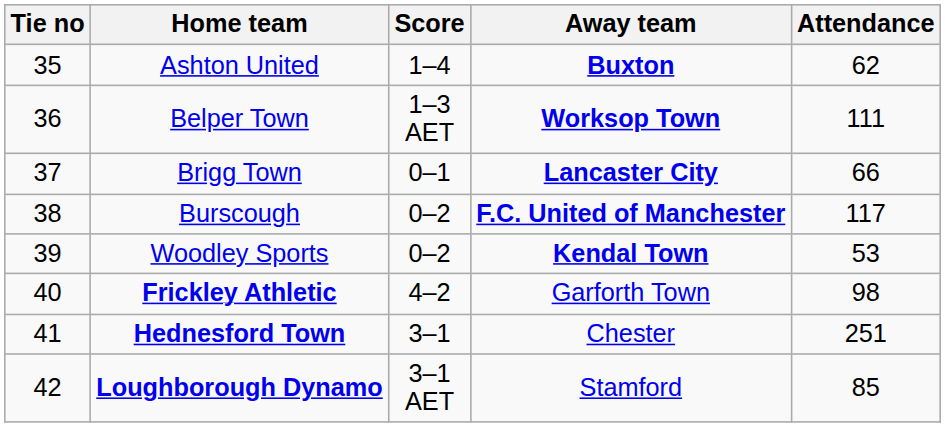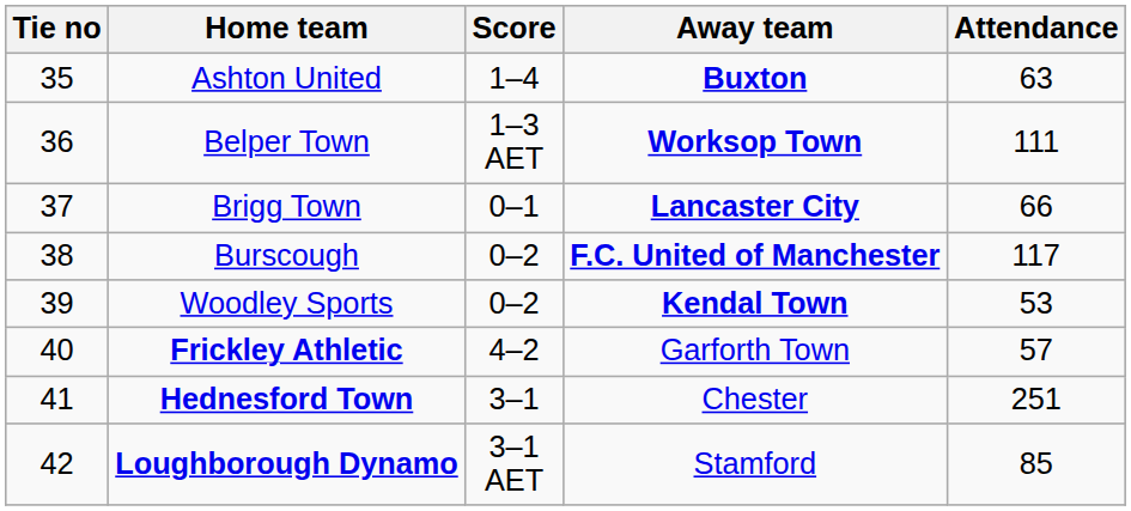Ashton United | Attendance: 62 -> 63
Frickley Athletic | Attendance: 98 -> 57
